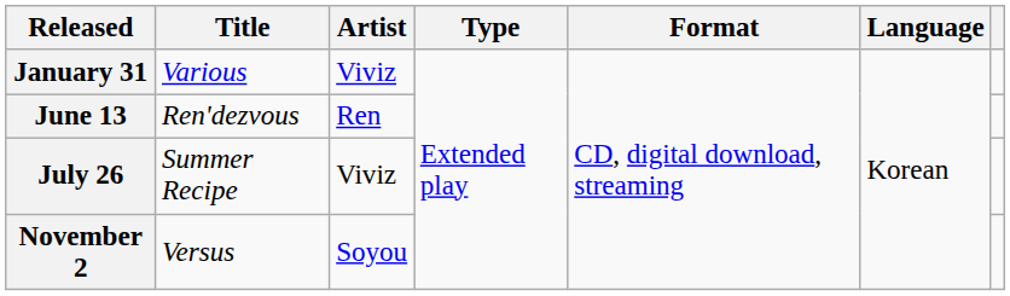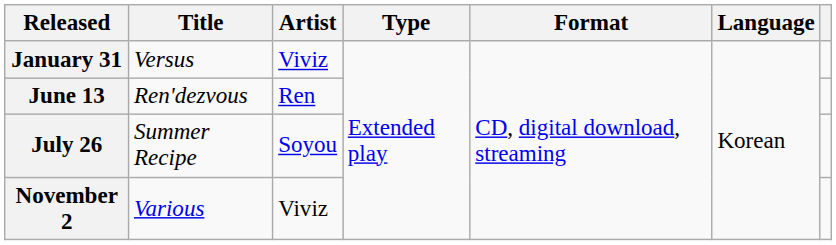January 31 | Title: Various -> Versus
July 26 | Artist: Viviz -> Soyou
November 2 | Title: Versus -> Various
November 2 | Artist: Soyou -> Viviz
